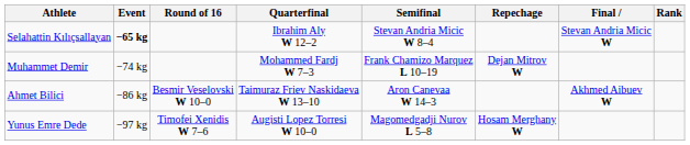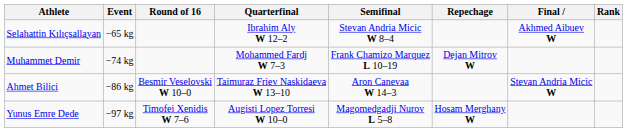Selahattin Kılıçsallayan | Event: bold -> normal
Selahattin Kılıçsallayan | Final: Stevan Andria Micic W -> Akhmed Aibuev W
Ahmet Bilici | Final: Akhmed Aibuev W -> Stevan Andria Micic W
